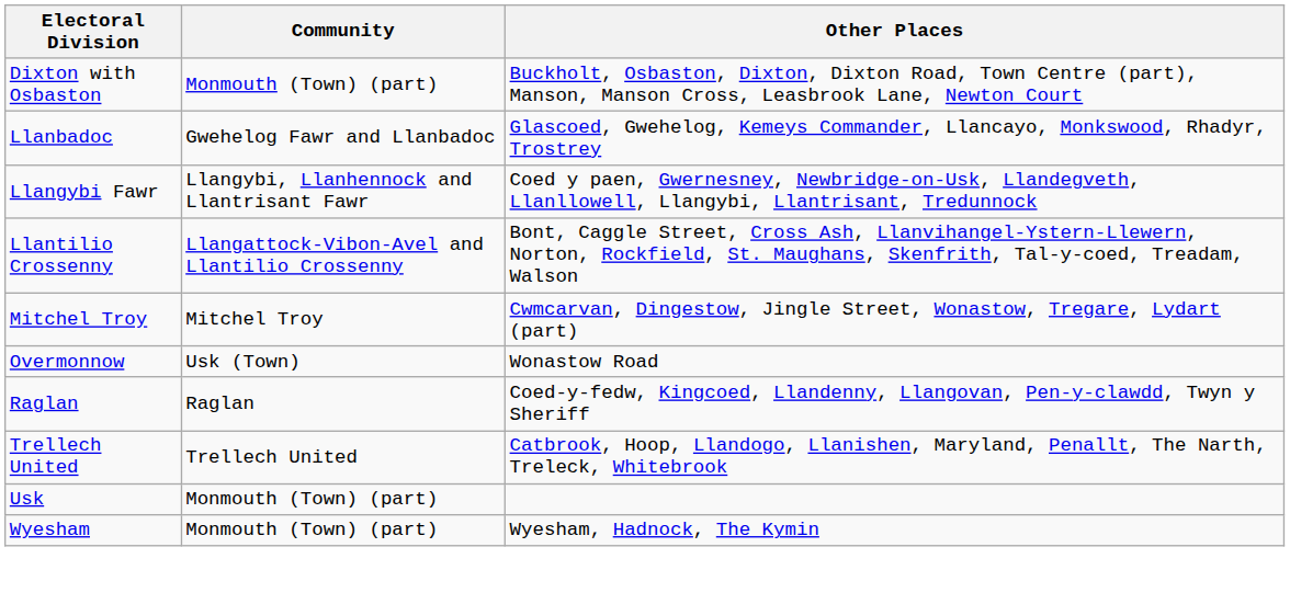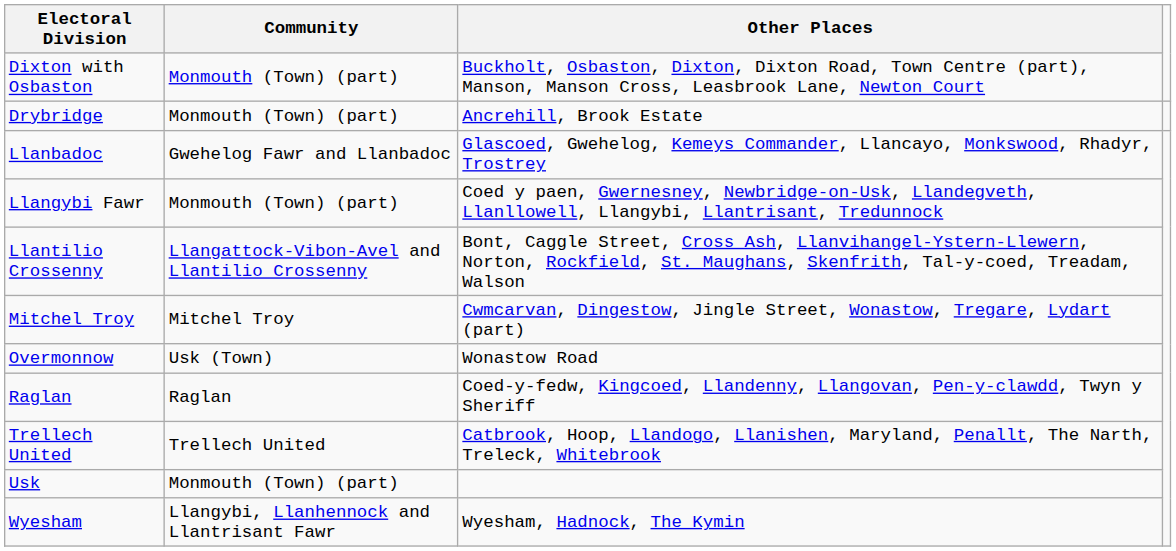+ row: Drybridge | Monmouth (Town) (part) | Ancrehill, Brook Estate
Llangybi Fawr | Community: Llangybi, Llanhennock and Llantrisant Fawr -> Monmouth (Town) (part)
Wyesham | Community: Monmouth (Town) (part) -> Llangybi, Llanhennock and Llantrisant Fawr
